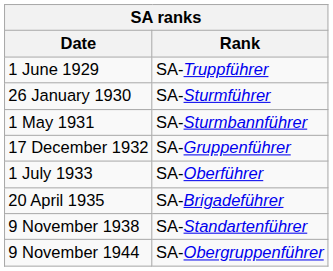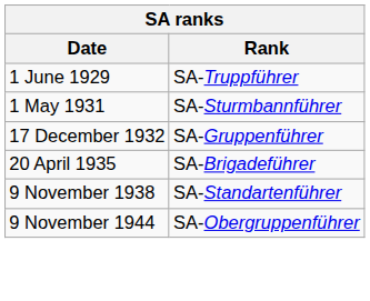- row: 26 January 1930 | SA-Sturmführer
- row: 1 July 1933 | SA-Oberführer
